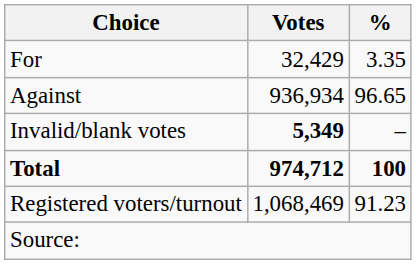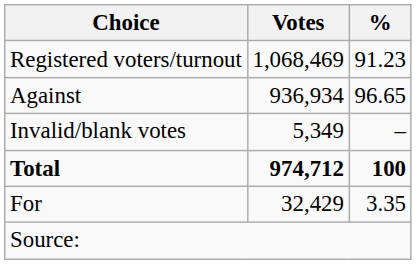rows swapped: For <-> Registered voters/turnout
Invalid/blank votes | Votes: bold -> normal
